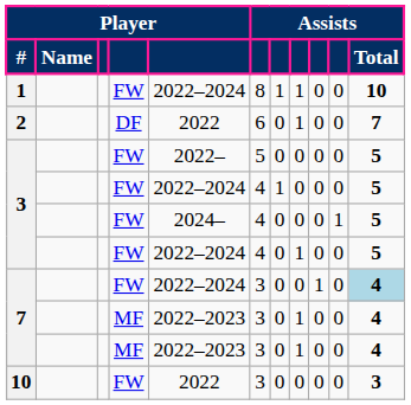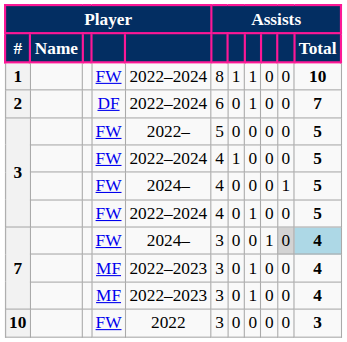2 | column 5: 2022 -> 2022–2024
7 / FW | column 5: 2022–2024 -> 2024–
7 / FW | column 10: no background -> lightgrey background
